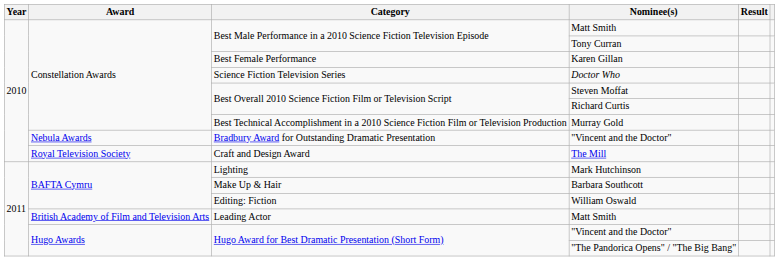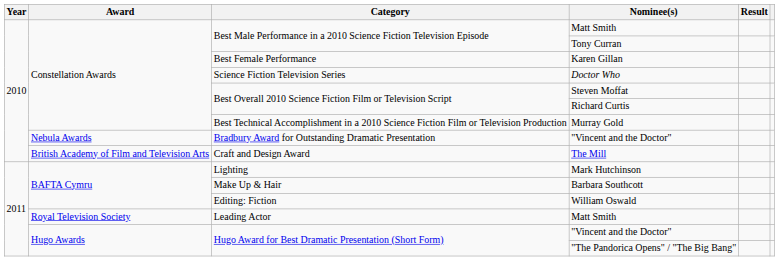The Mill | Award: Royal Television Society -> British Academy of Film and Television Arts
Leading Actor / Matt Smith | Award: British Academy of Film and Television Arts -> Royal Television Society
